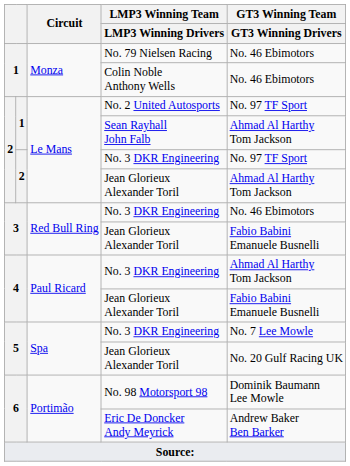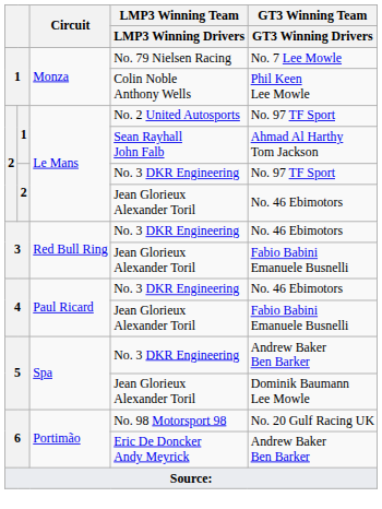No. 79 Nielsen Racing | GT3 Winning Team / GT3 Winning Drivers: No. 46 Ebimotors -> No. 7 Lee Mowle
Colin Noble Anthony Wells | GT3 Winning Team / GT3 Winning Drivers: No. 46 Ebimotors -> Phil Keen Lee Mowle
2 / Jean Glorieux Alexander Toril | GT3 Winning Team / GT3 Winning Drivers: Ahmad Al Harthy Tom Jackson -> No. 46 Ebimotors
4 / No. 3 DKR Engineering | GT3 Winning Team / GT3 Winning Drivers: Ahmad Al Harthy Tom Jackson -> No. 46 Ebimotors
5 / No. 3 DKR Engineering | GT3 Winning Team / GT3 Winning Drivers: No. 7 Lee Mowle -> Andrew Baker Ben Barker
5 / Jean Glorieux Alexander Toril | GT3 Winning Team / GT3 Winning Drivers: No. 20 Gulf Racing UK -> Dominik Baumann Lee Mowle
No. 98 Motorsport 98 | GT3 Winning Team / GT3 Winning Drivers: Dominik Baumann Lee Mowle -> No. 20 Gulf Racing UK
